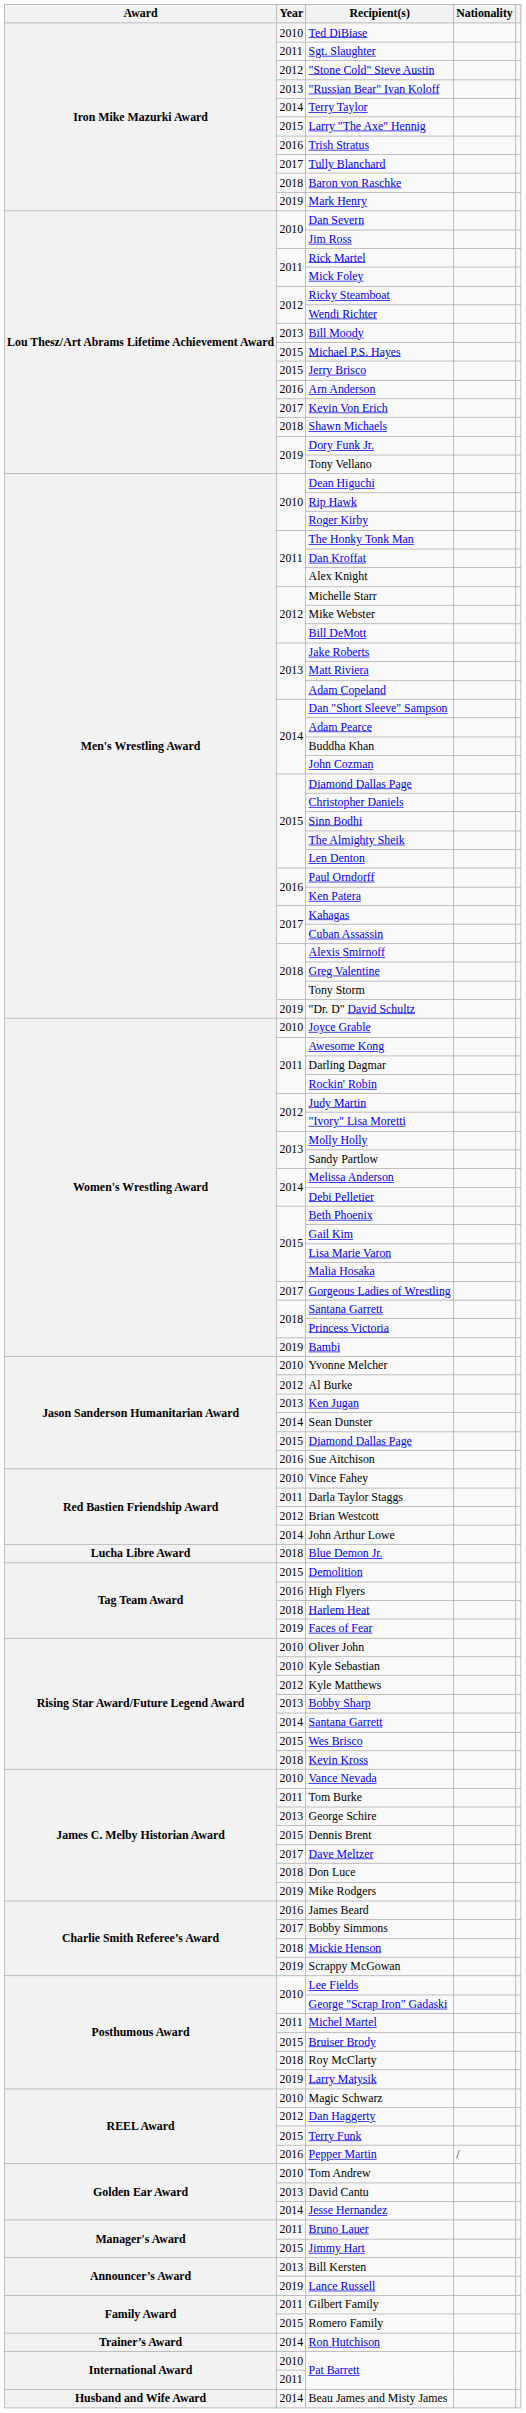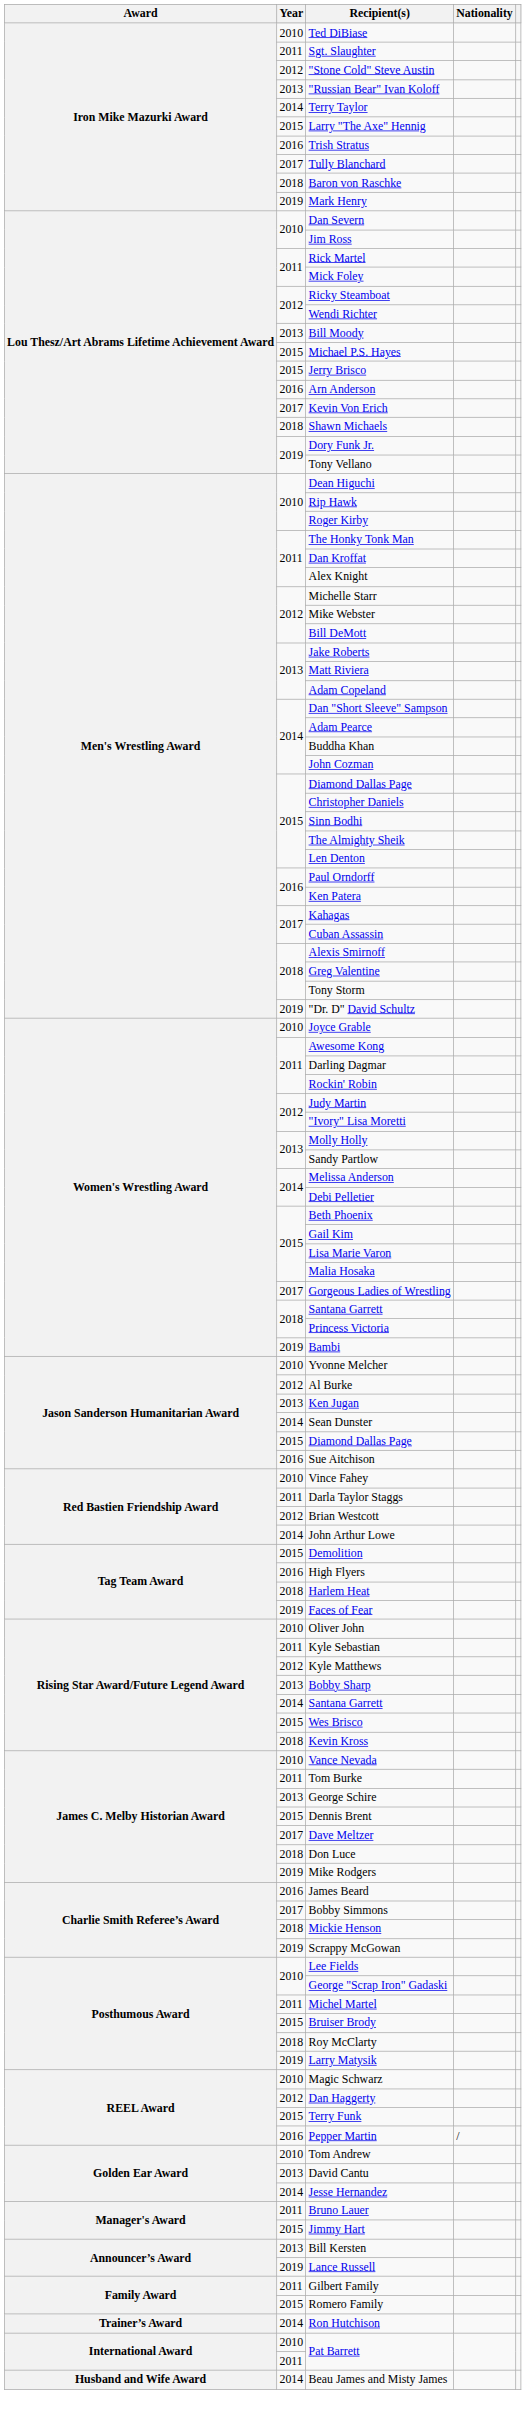- row: Lucha Libre Award | 2018 | Blue Demon Jr.
Kyle Sebastian | Year: 2010 -> 2011
